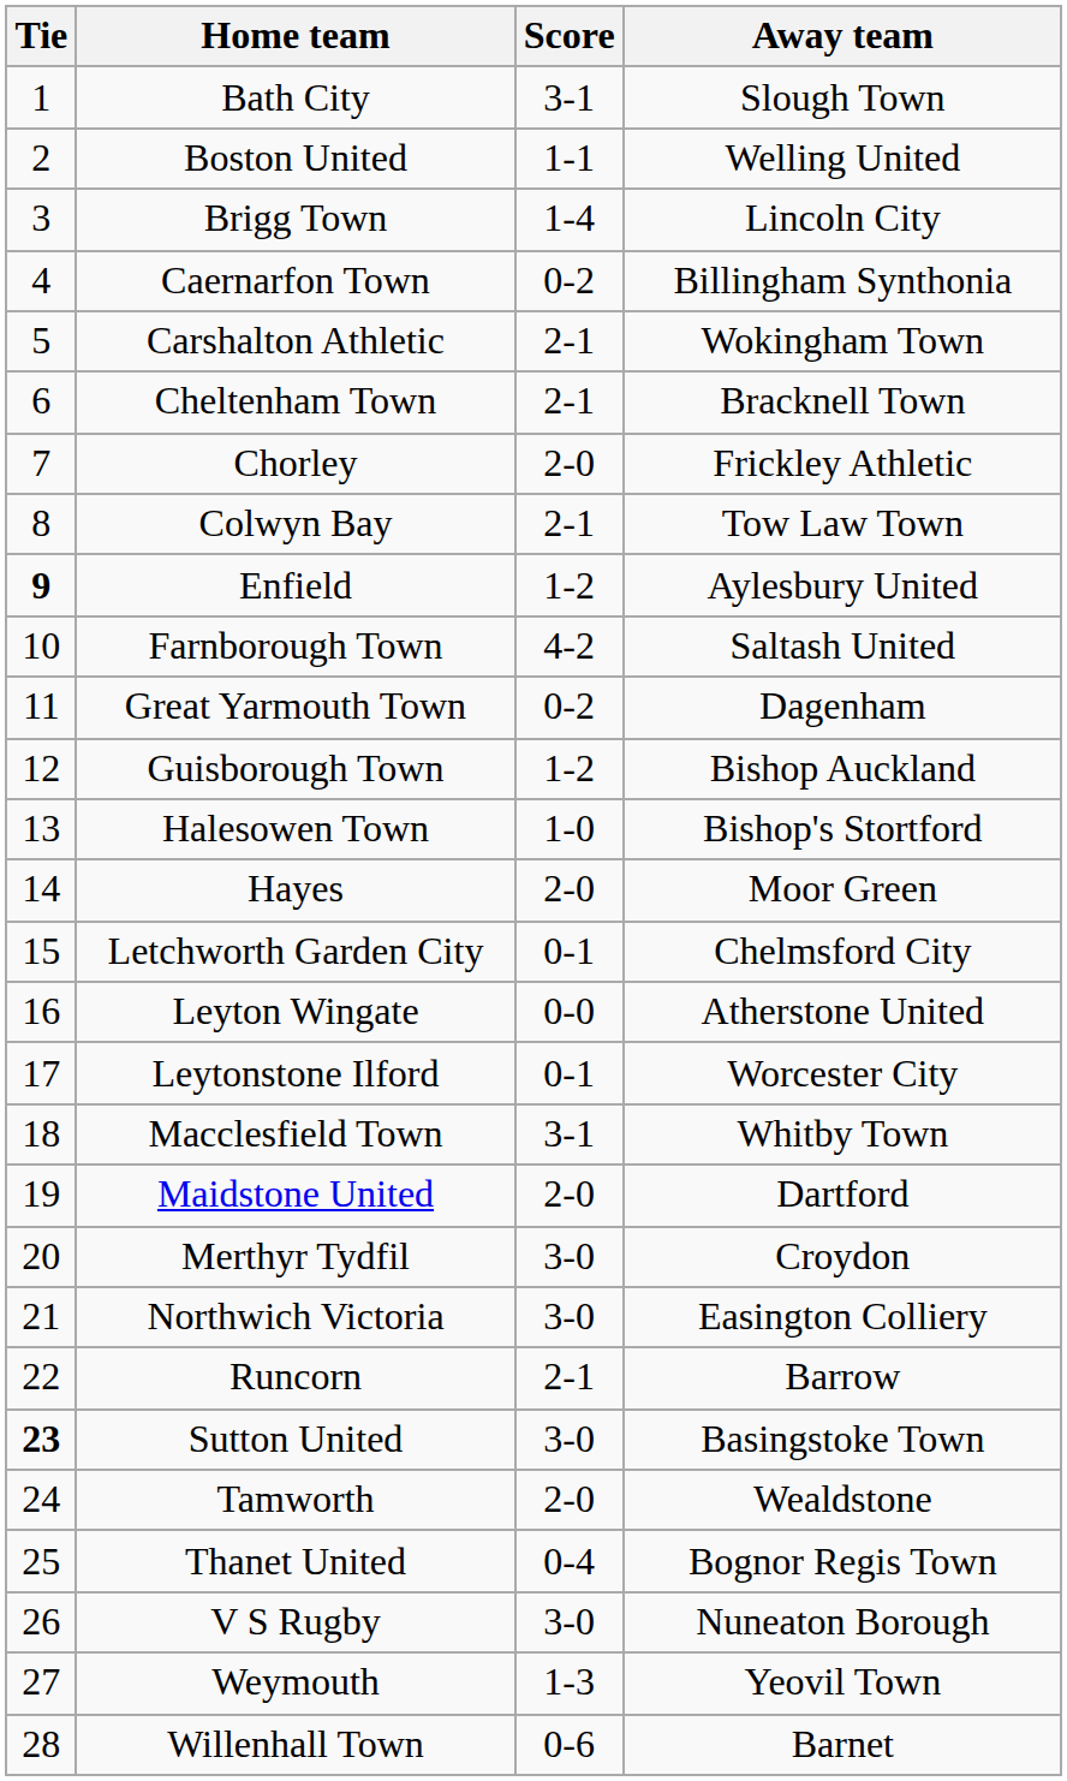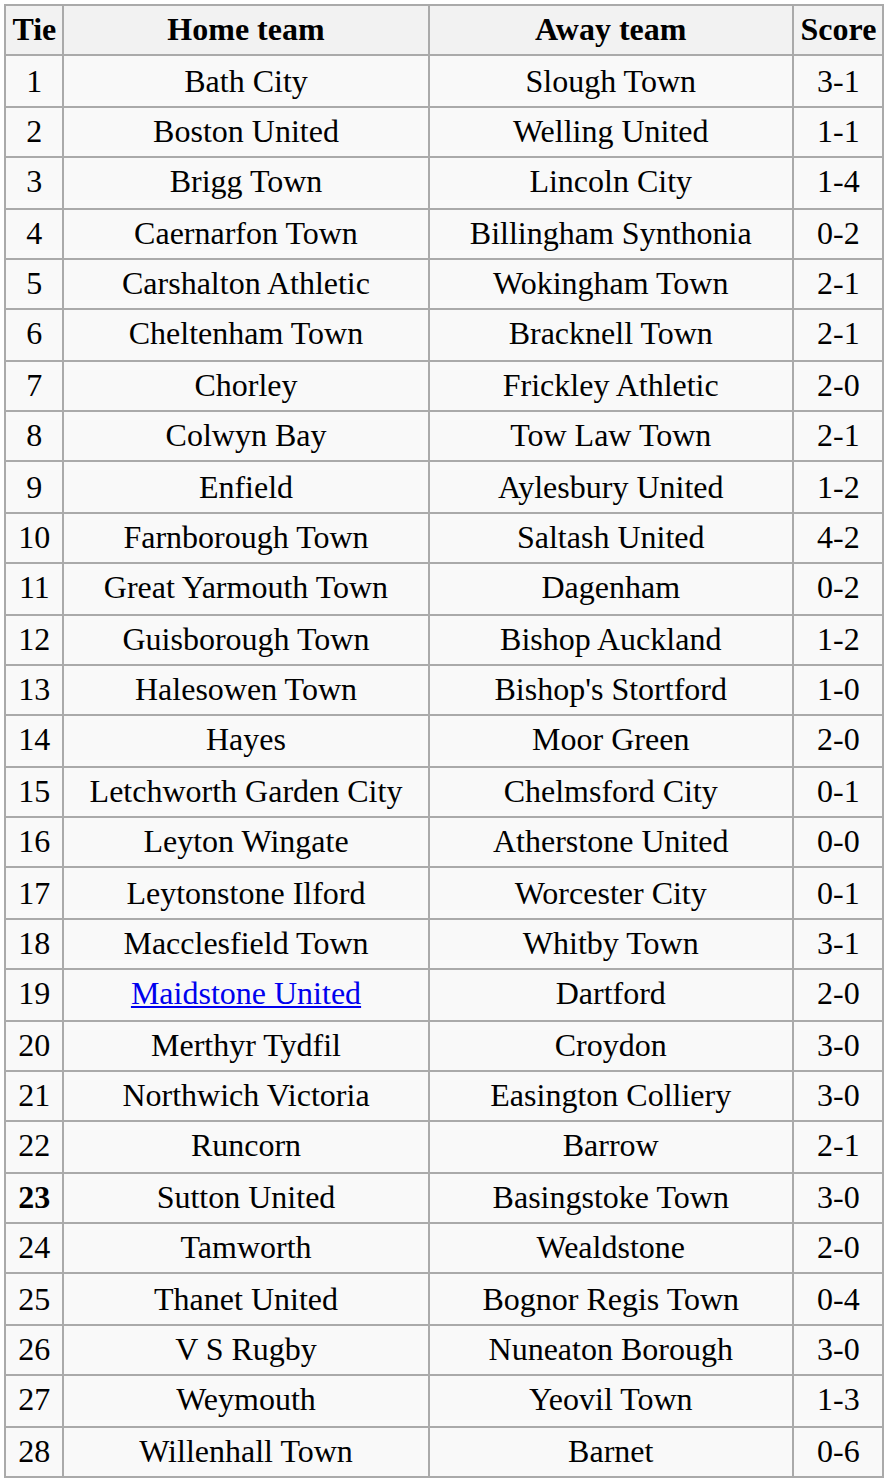columns swapped: Score <-> Away team
Enfield | Tie: bold -> normal
